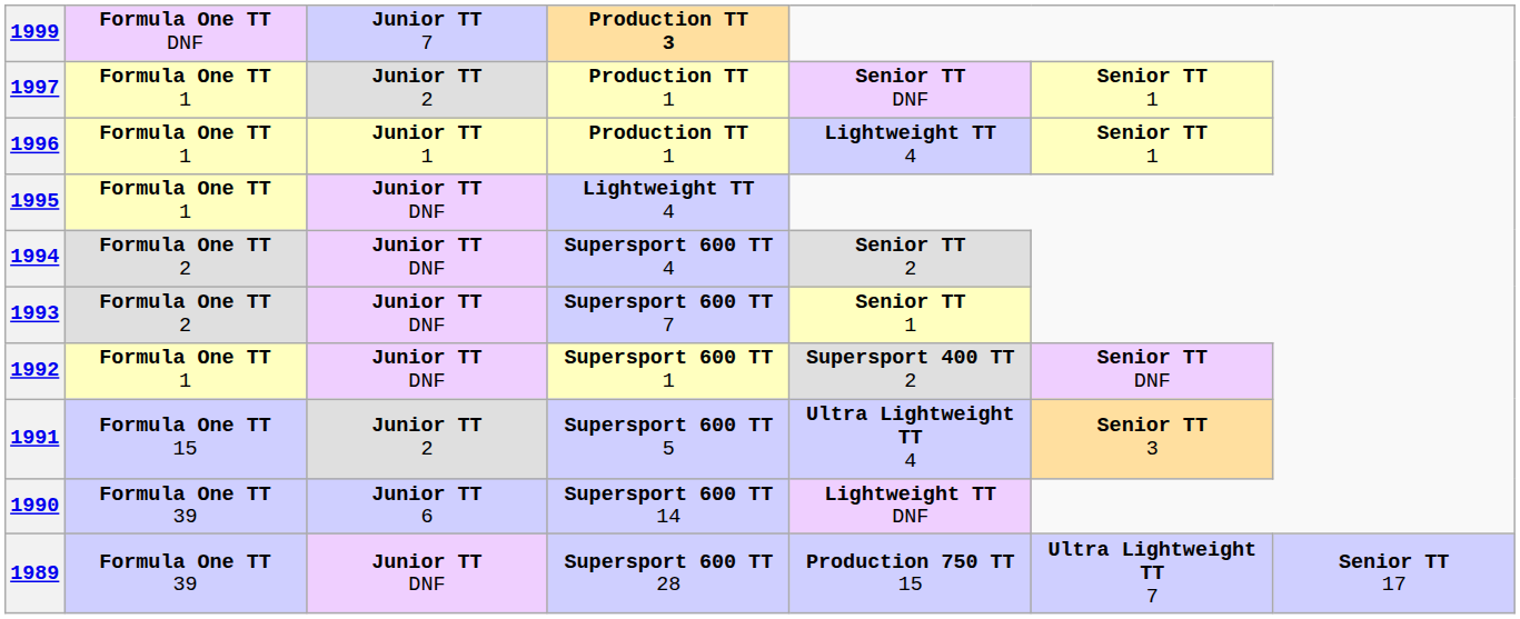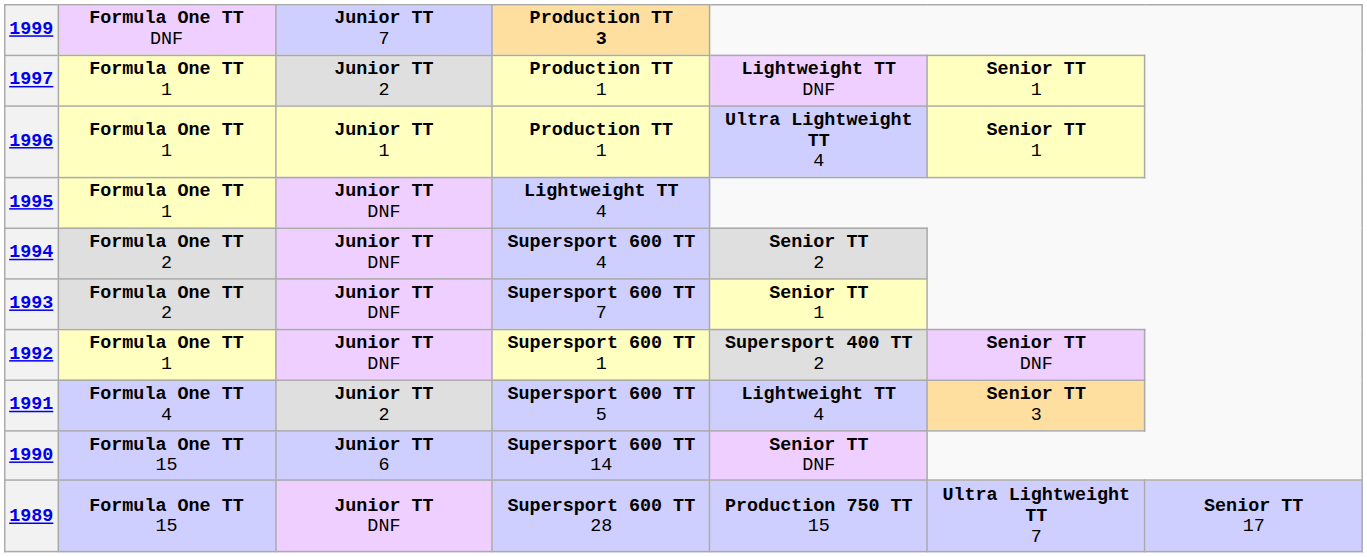1997 | column 5: Senior TT DNF -> Lightweight TT DNF
1996 | column 5: Lightweight TT 4 -> Ultra Lightweight TT 4
1991 | column 2: Formula One TT 15 -> Formula One TT 4
1991 | column 5: Ultra Lightweight TT 4 -> Lightweight TT 4
1990 | column 2: Formula One TT 39 -> Formula One TT 15
1990 | column 5: Lightweight TT DNF -> Senior TT DNF
1989 | column 2: Formula One TT 39 -> Formula One TT 15
